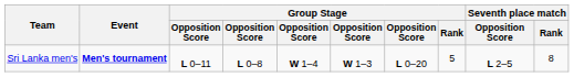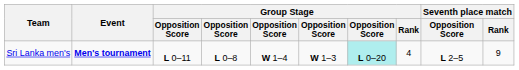Sri Lanka men's | column 7: no background -> paleturquoise background
Sri Lanka men's | Group Stage / Rank: 5 -> 4
Sri Lanka men's | Seventh place match / Rank: 8 -> 9
